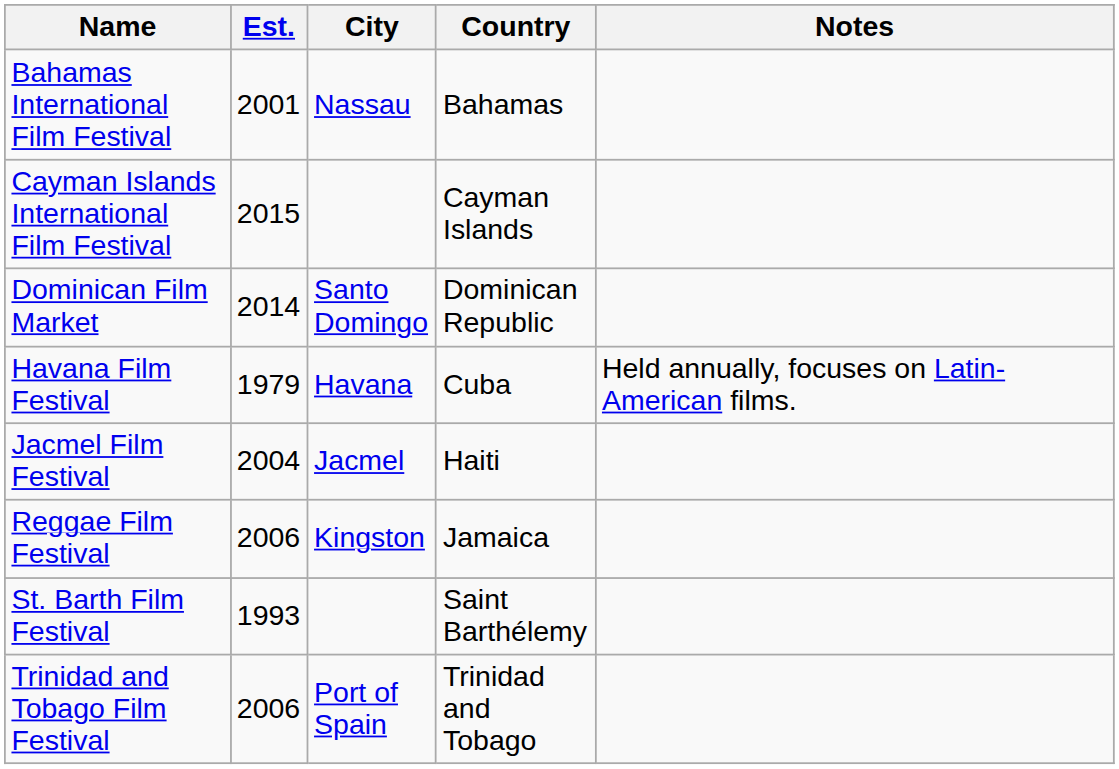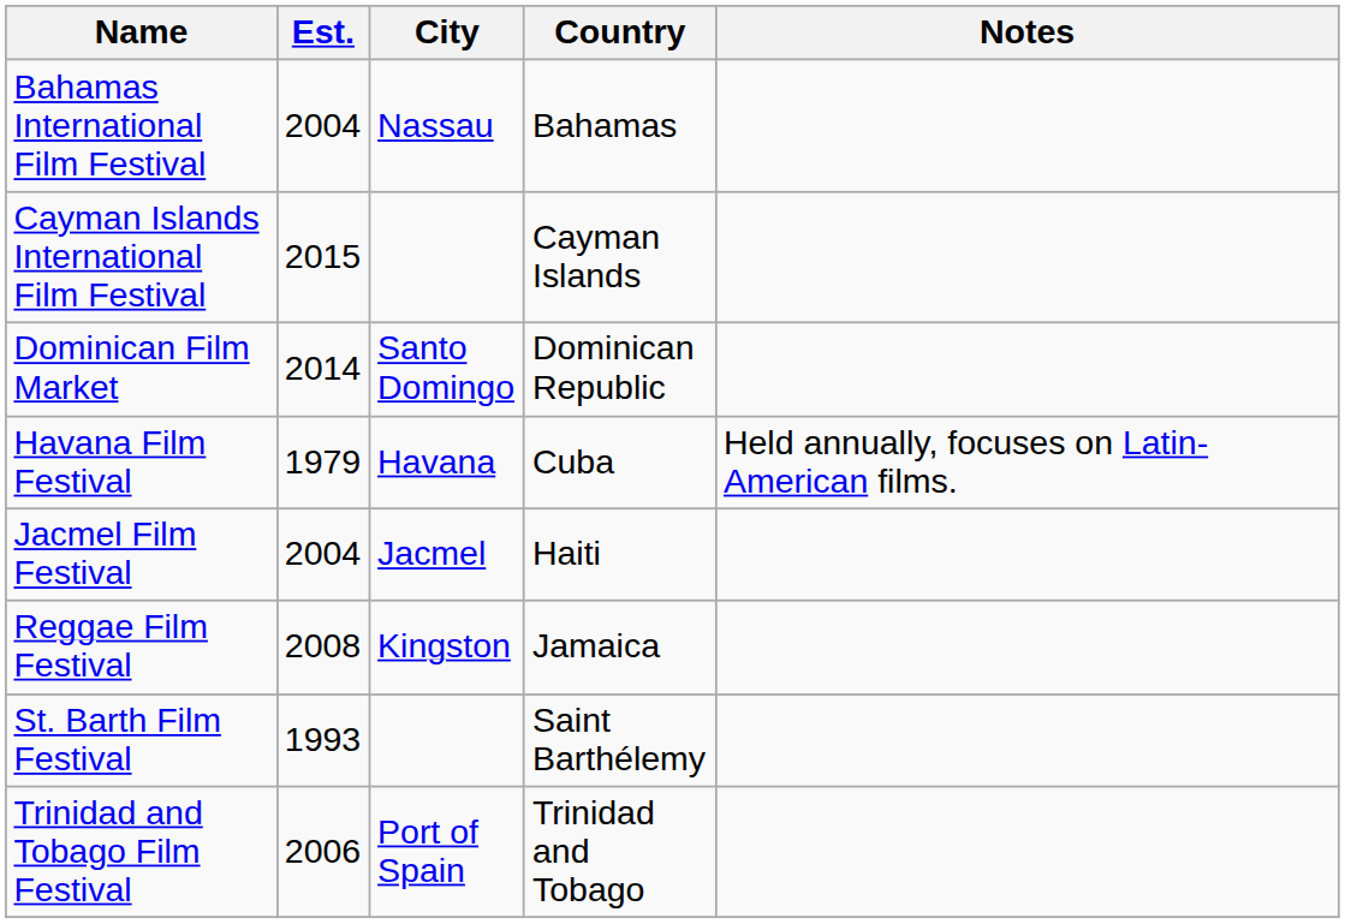Bahamas International Film Festival | Est.: 2001 -> 2004
Reggae Film Festival | Est.: 2006 -> 2008
